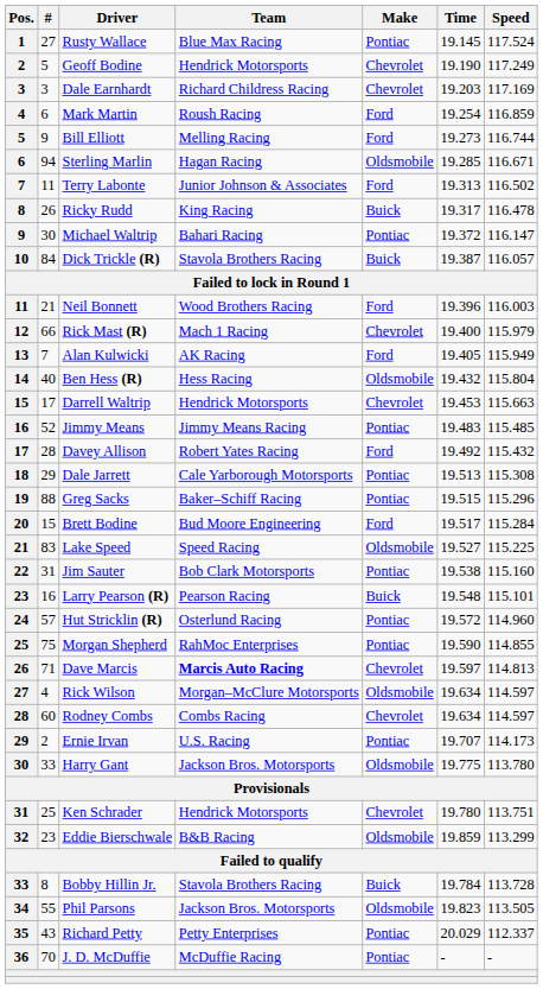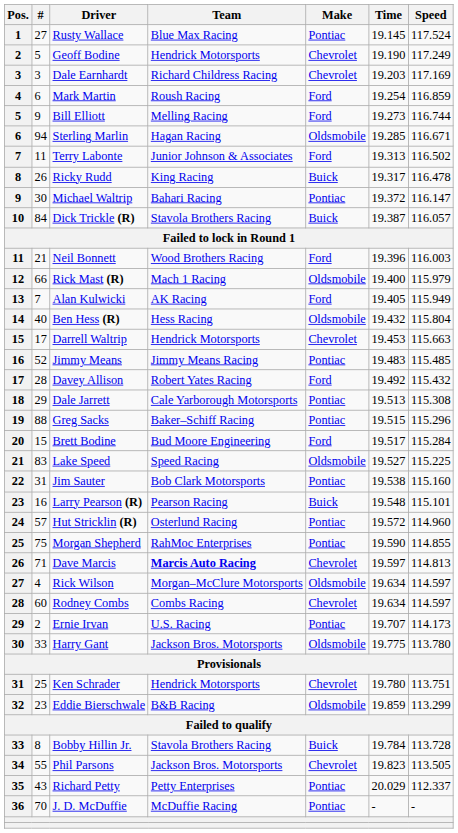Rick Mast (R) | Make: Chevrolet -> Oldsmobile
Phil Parsons | Make: Oldsmobile -> Chevrolet
